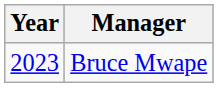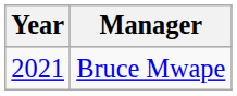Bruce Mwape | Year: 2023 -> 2021
